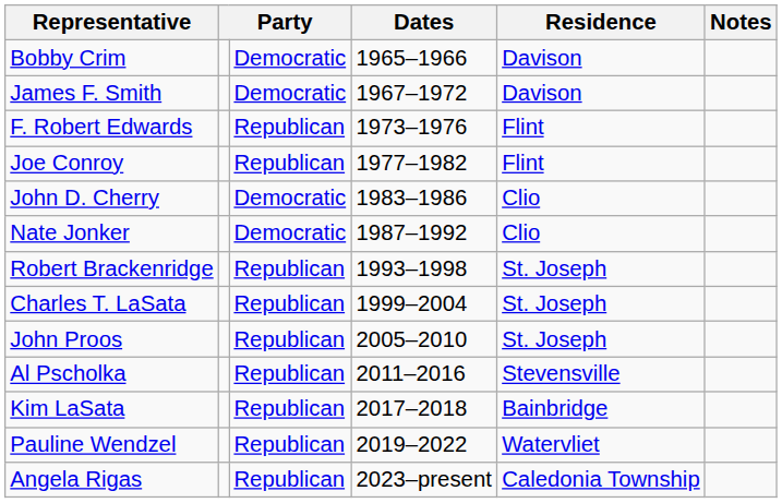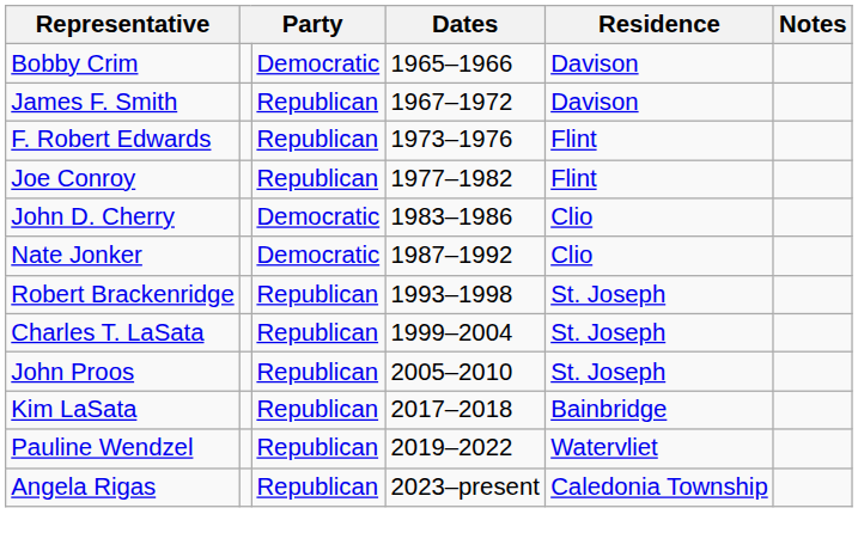James F. Smith | column 3: Democratic -> Republican
- row: Al Pscholka | Republican | 2011–2016 | Stevensville
